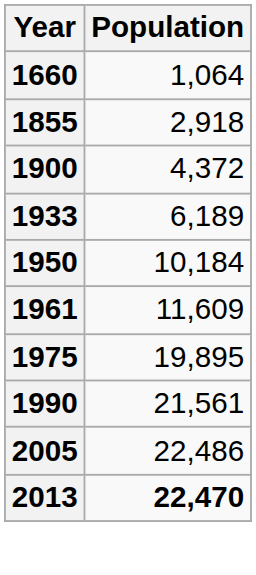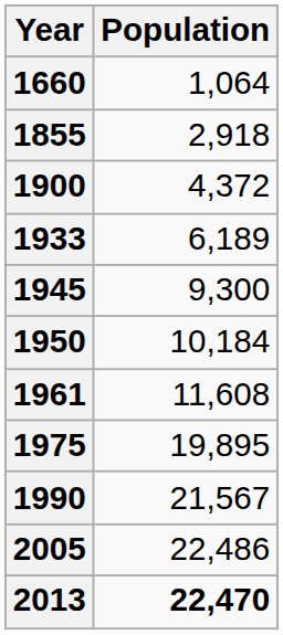+ row: 1945 | 9,300
1961 | Population: 11,609 -> 11,608
1990 | Population: 21,561 -> 21,567
